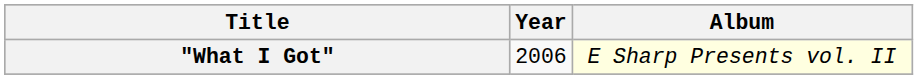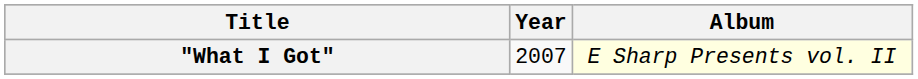"What I Got" | Year: 2006 -> 2007
